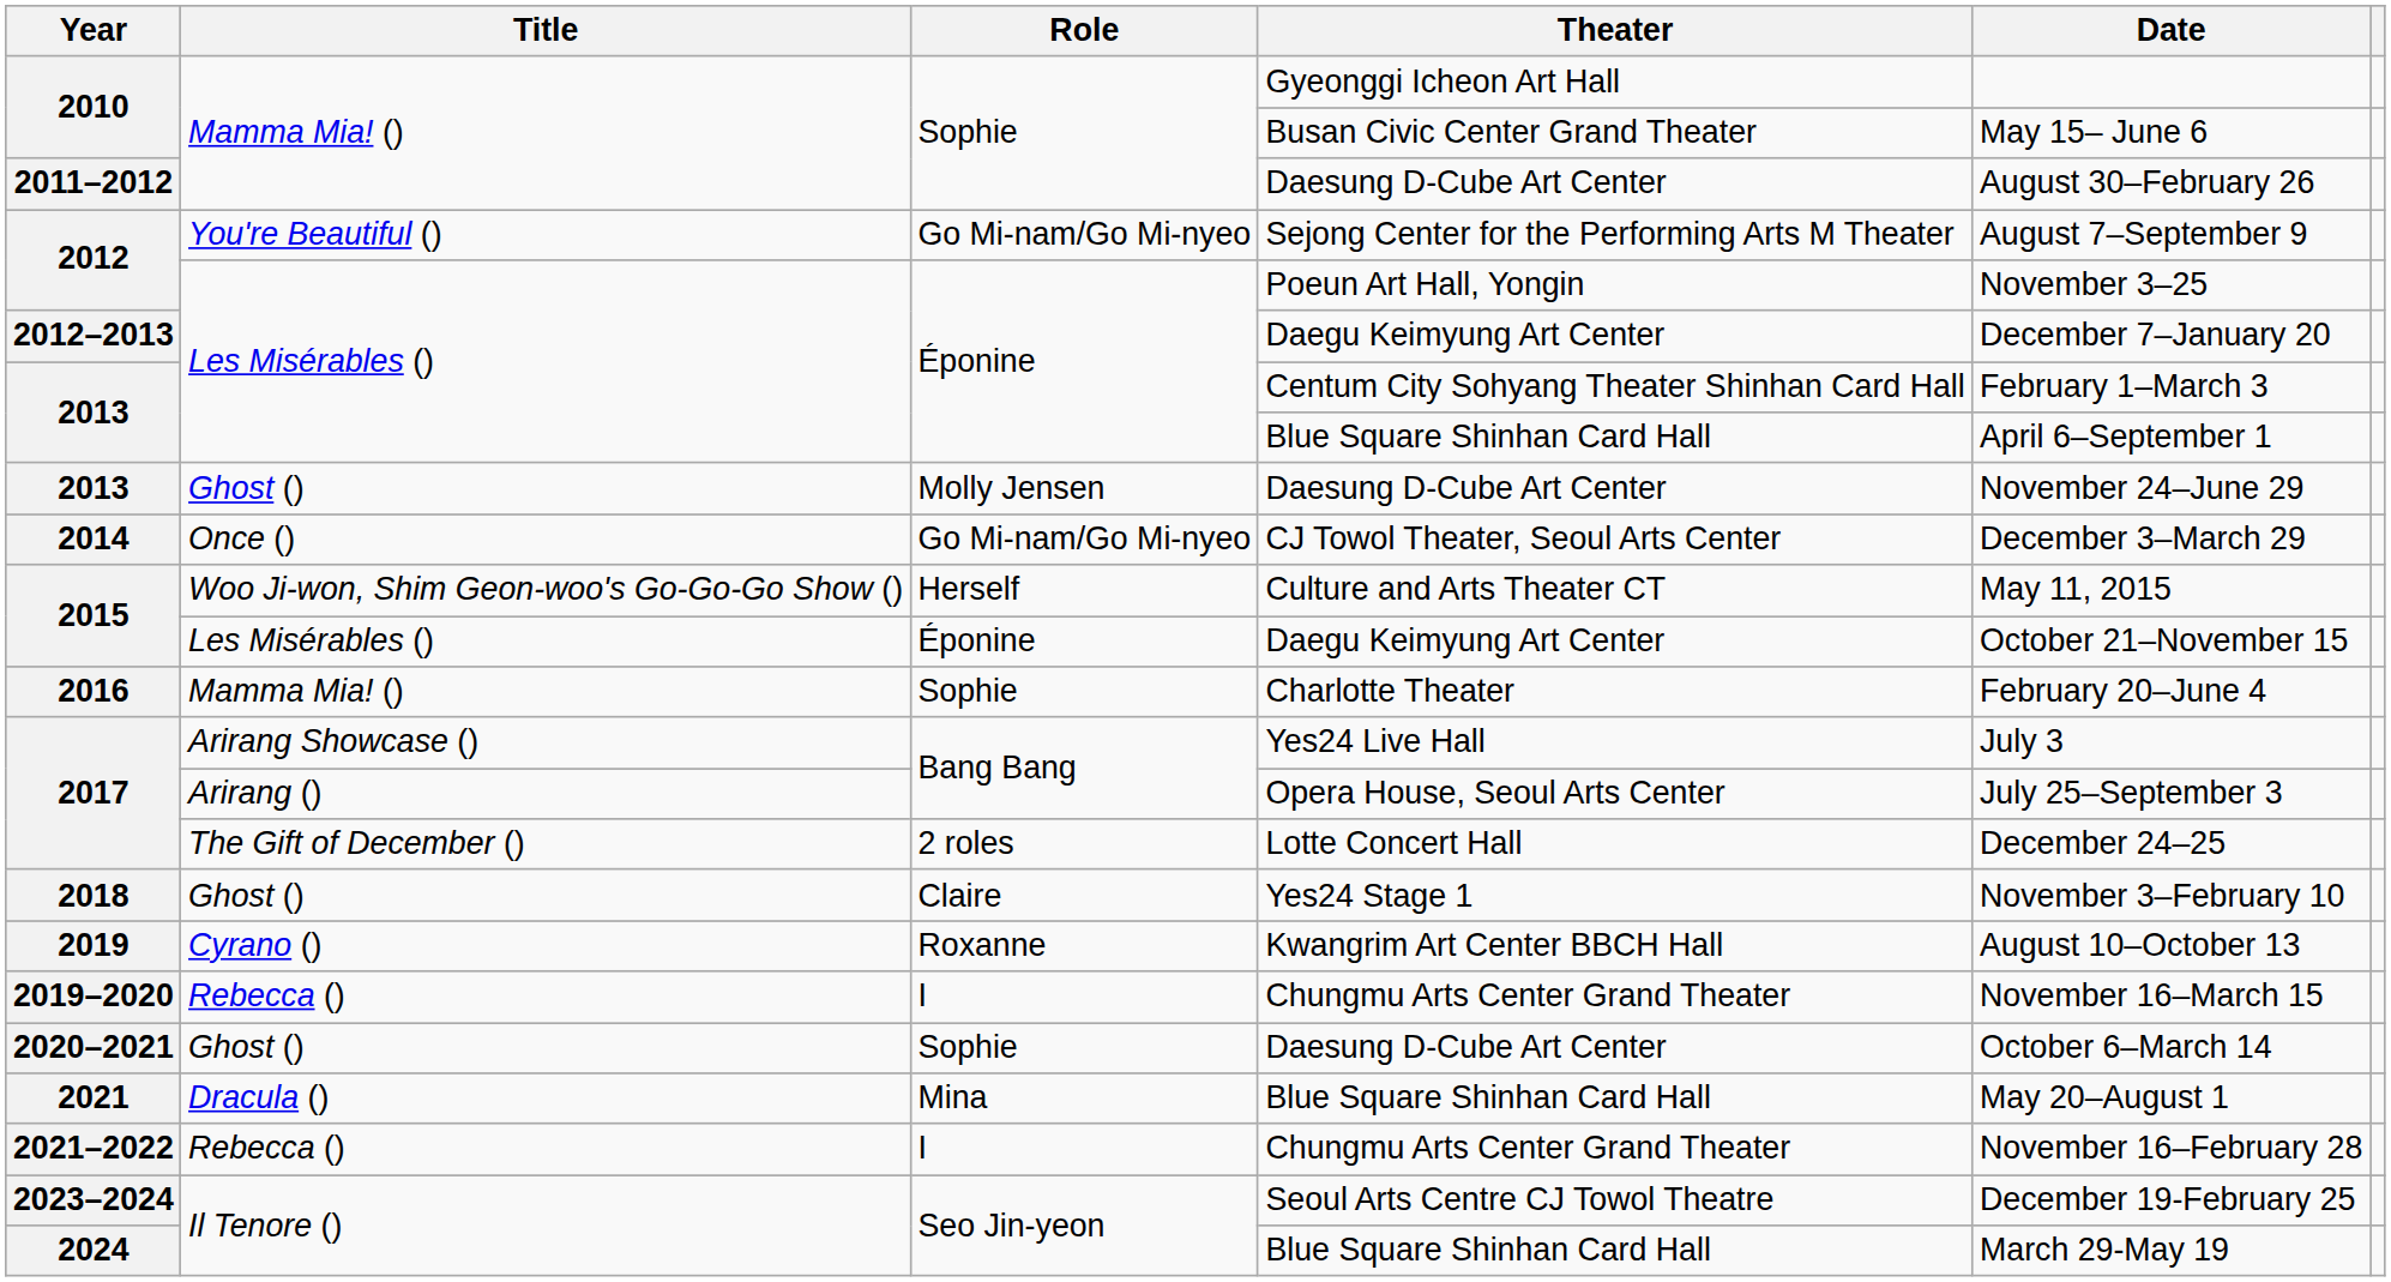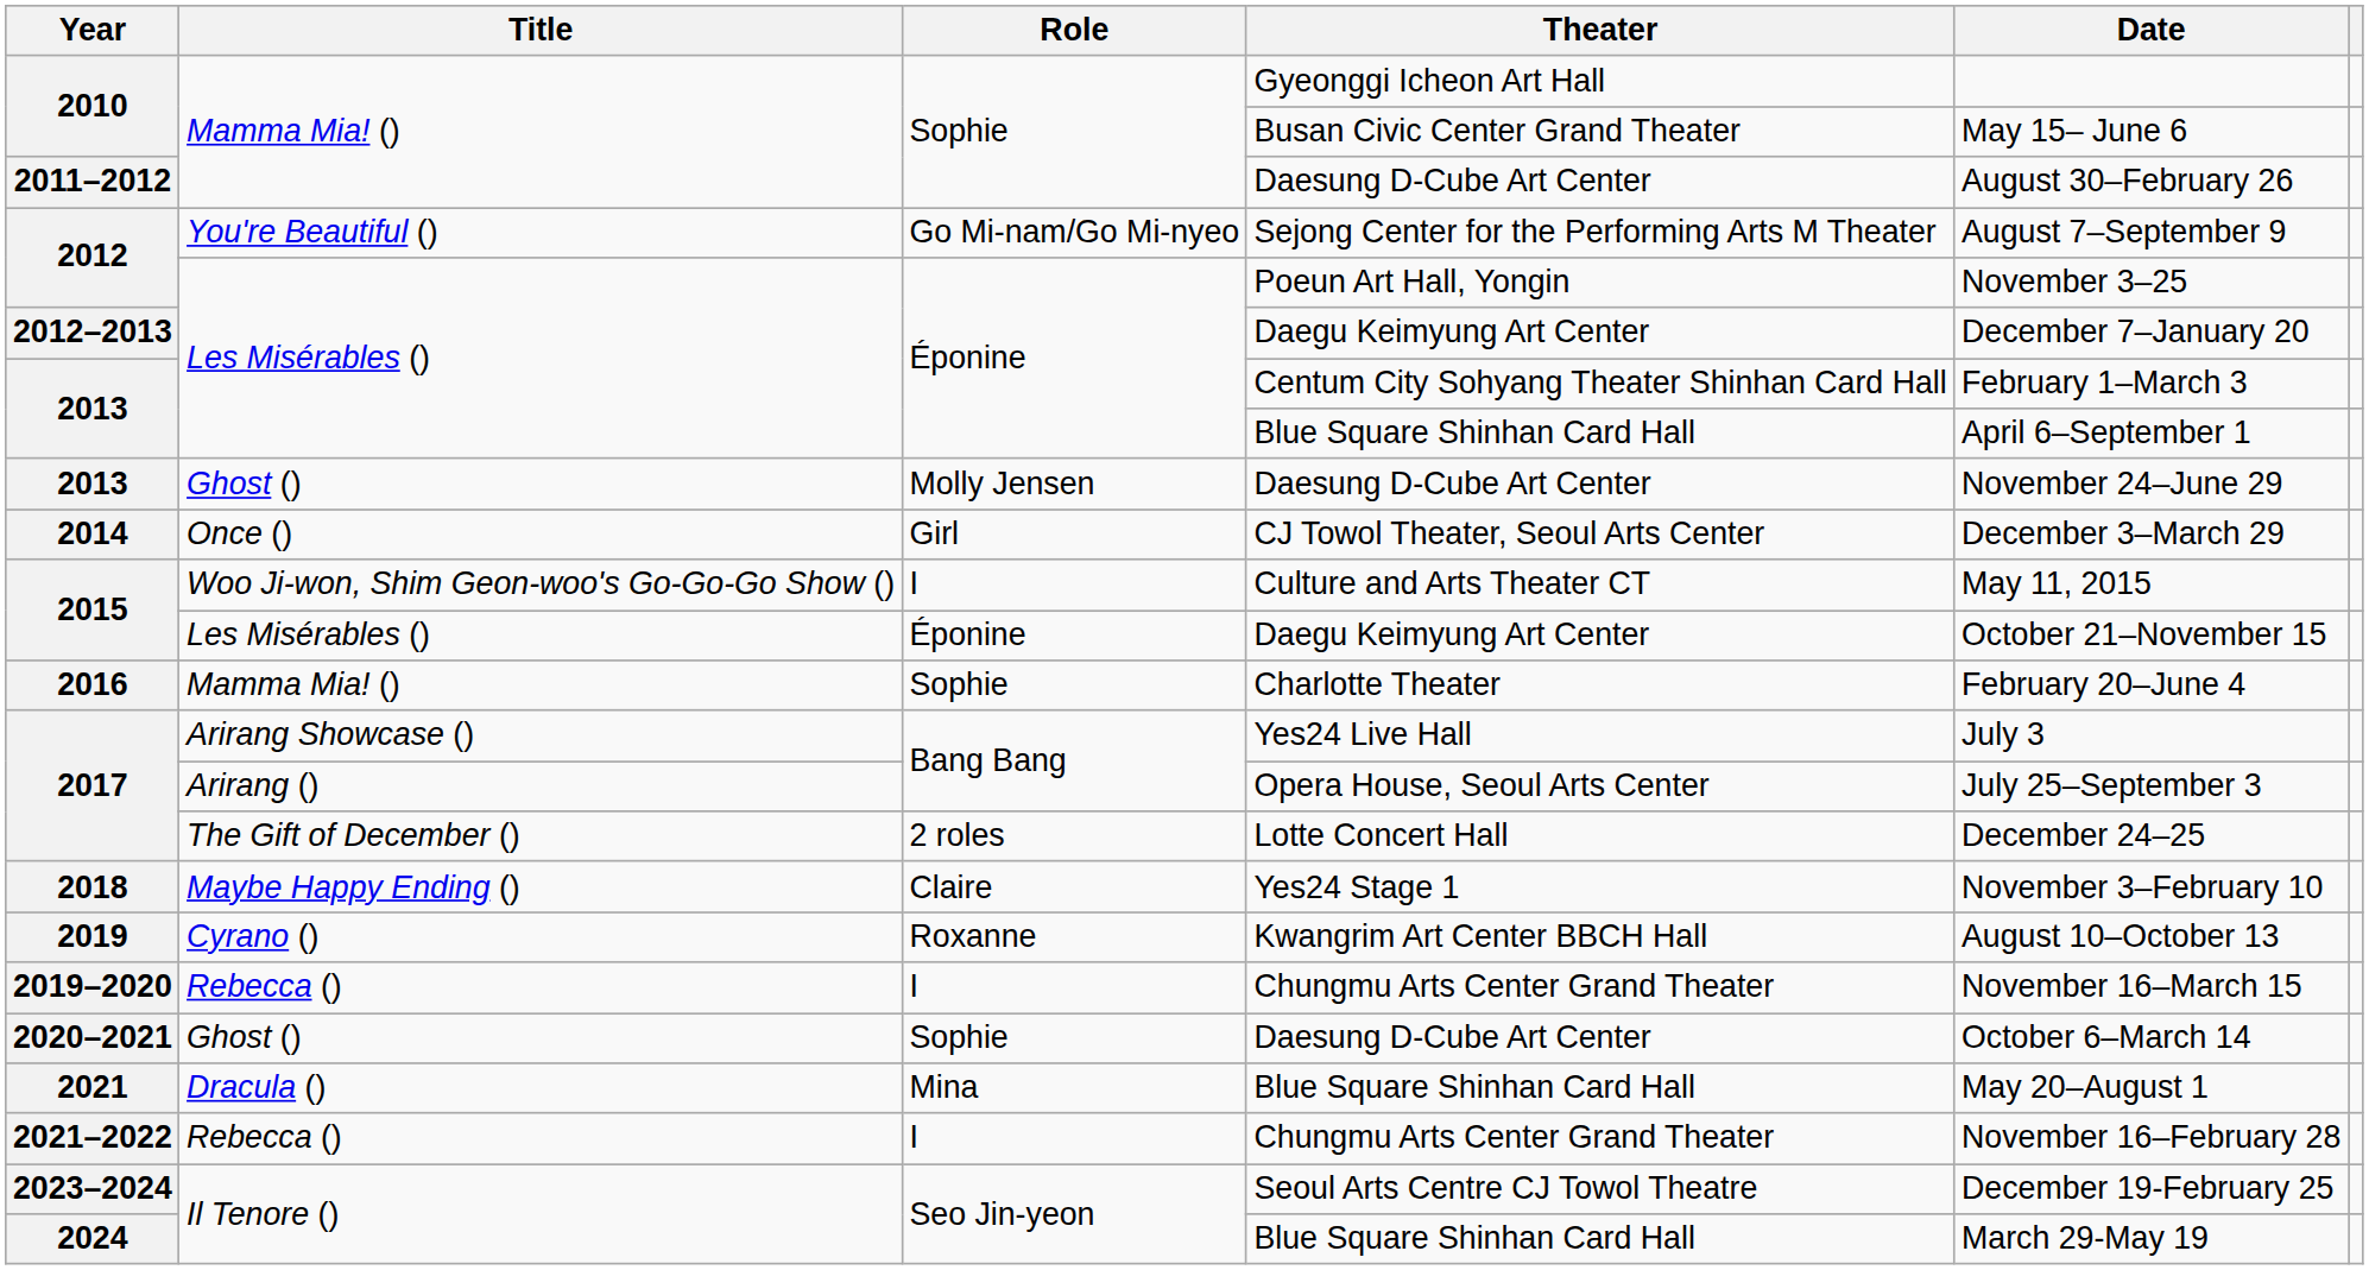CJ Towol Theater, Seoul Arts Center | Role: Go Mi-nam/Go Mi-nyeo -> Girl
Culture and Arts Theater CT | Role: Herself -> I
Yes24 Stage 1 | Title: Ghost () -> Maybe Happy Ending ()
